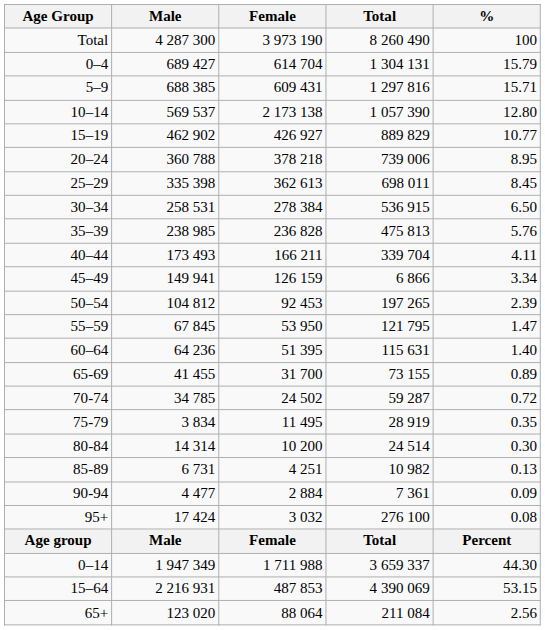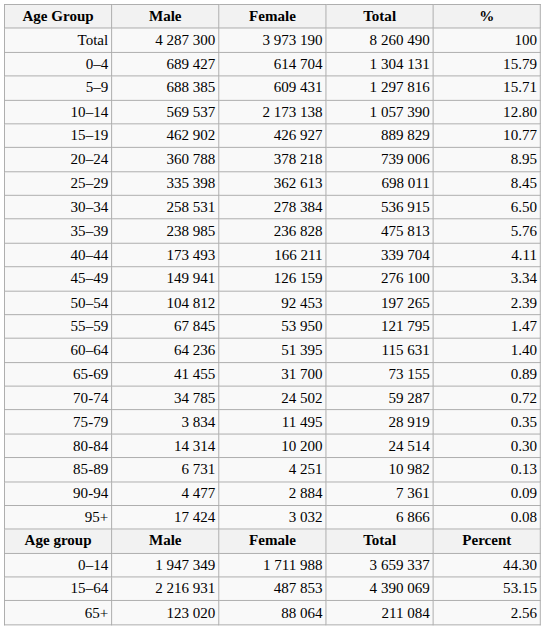45–49 | Total: 6 866 -> 276 100
95+ | Total: 276 100 -> 6 866
